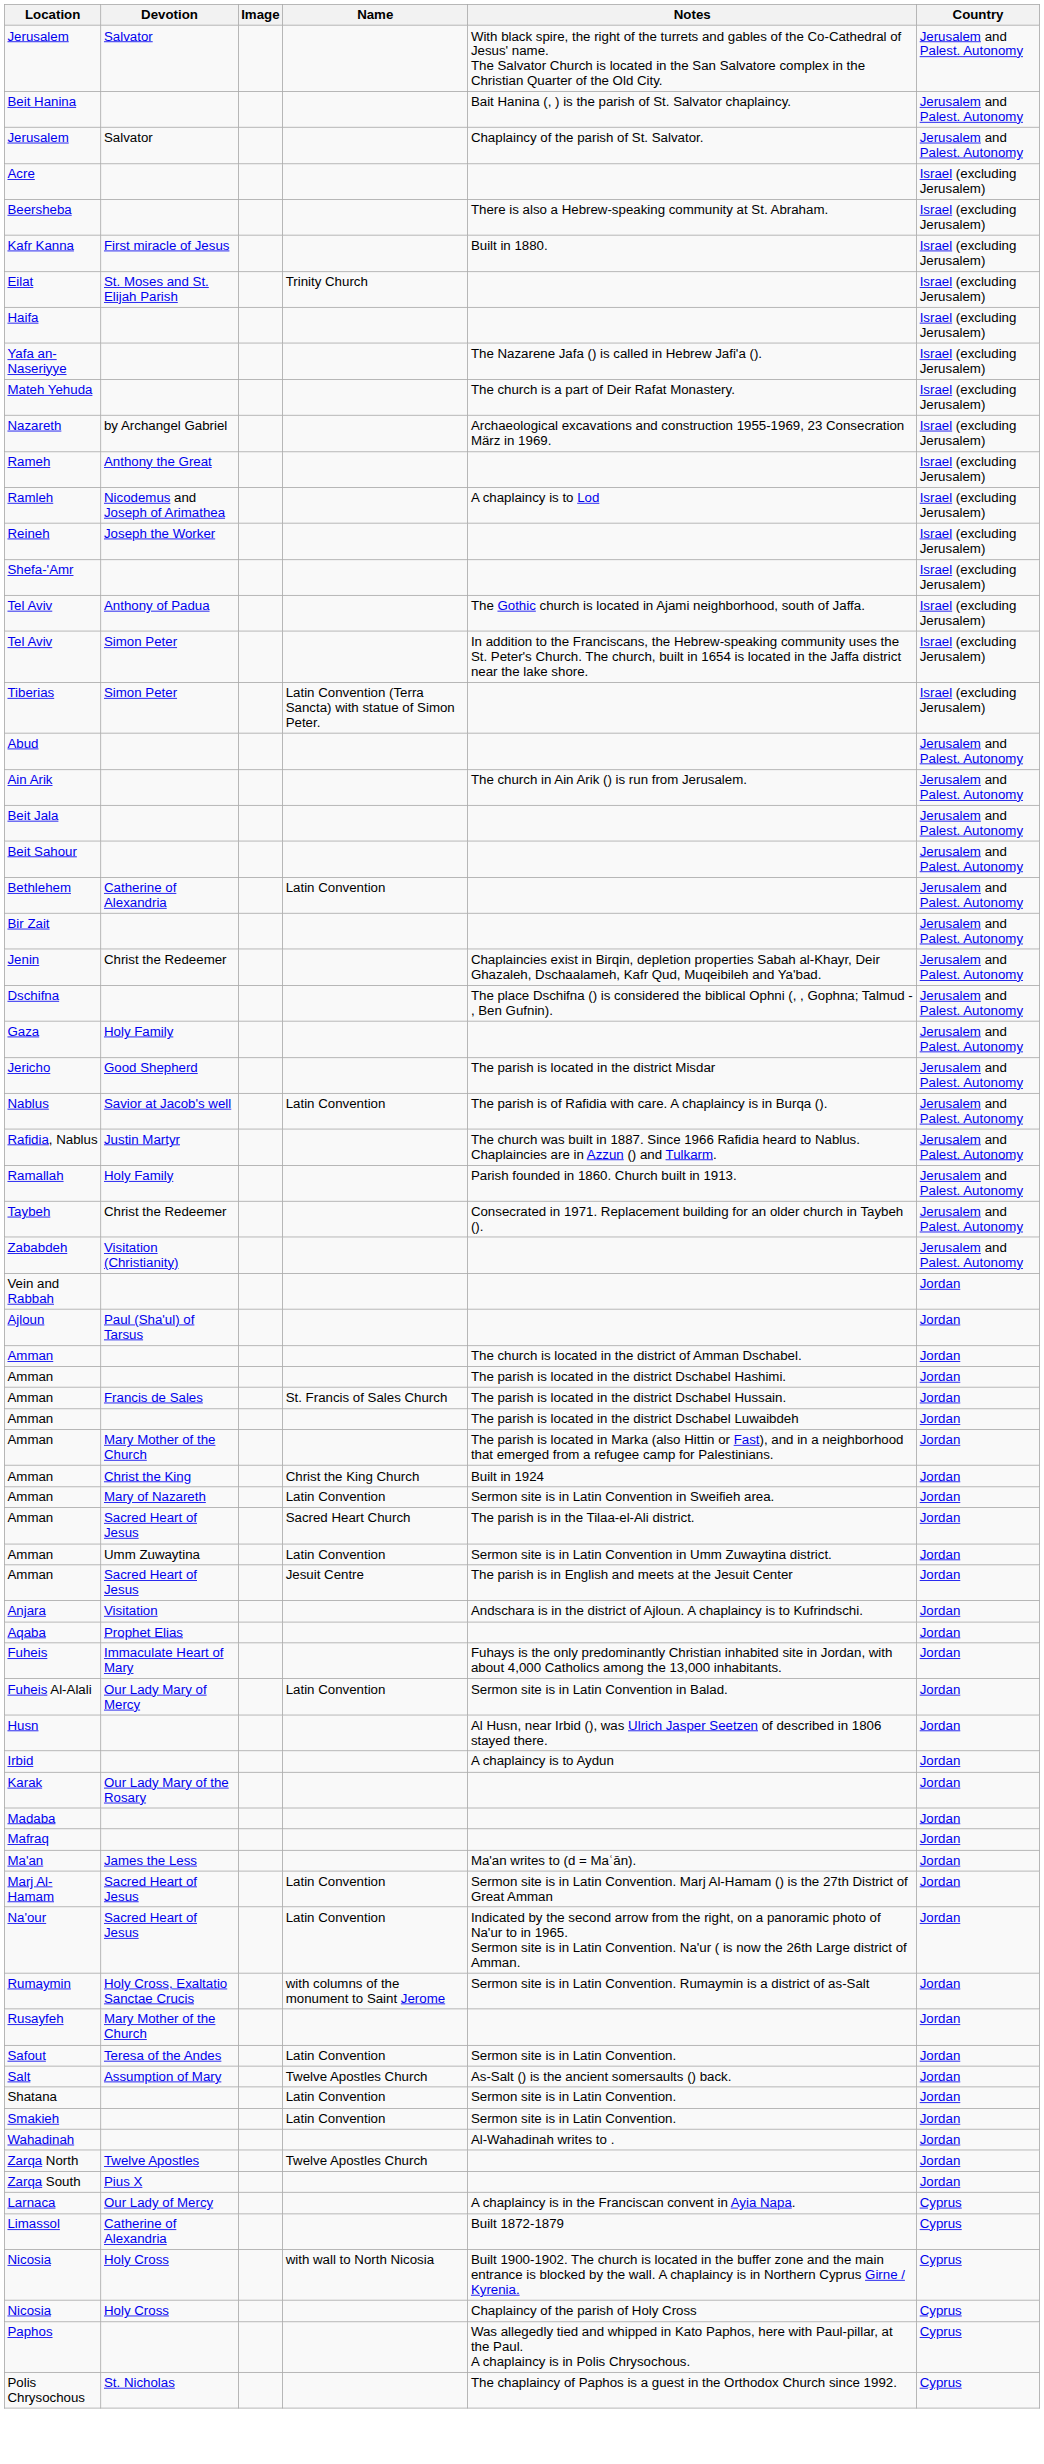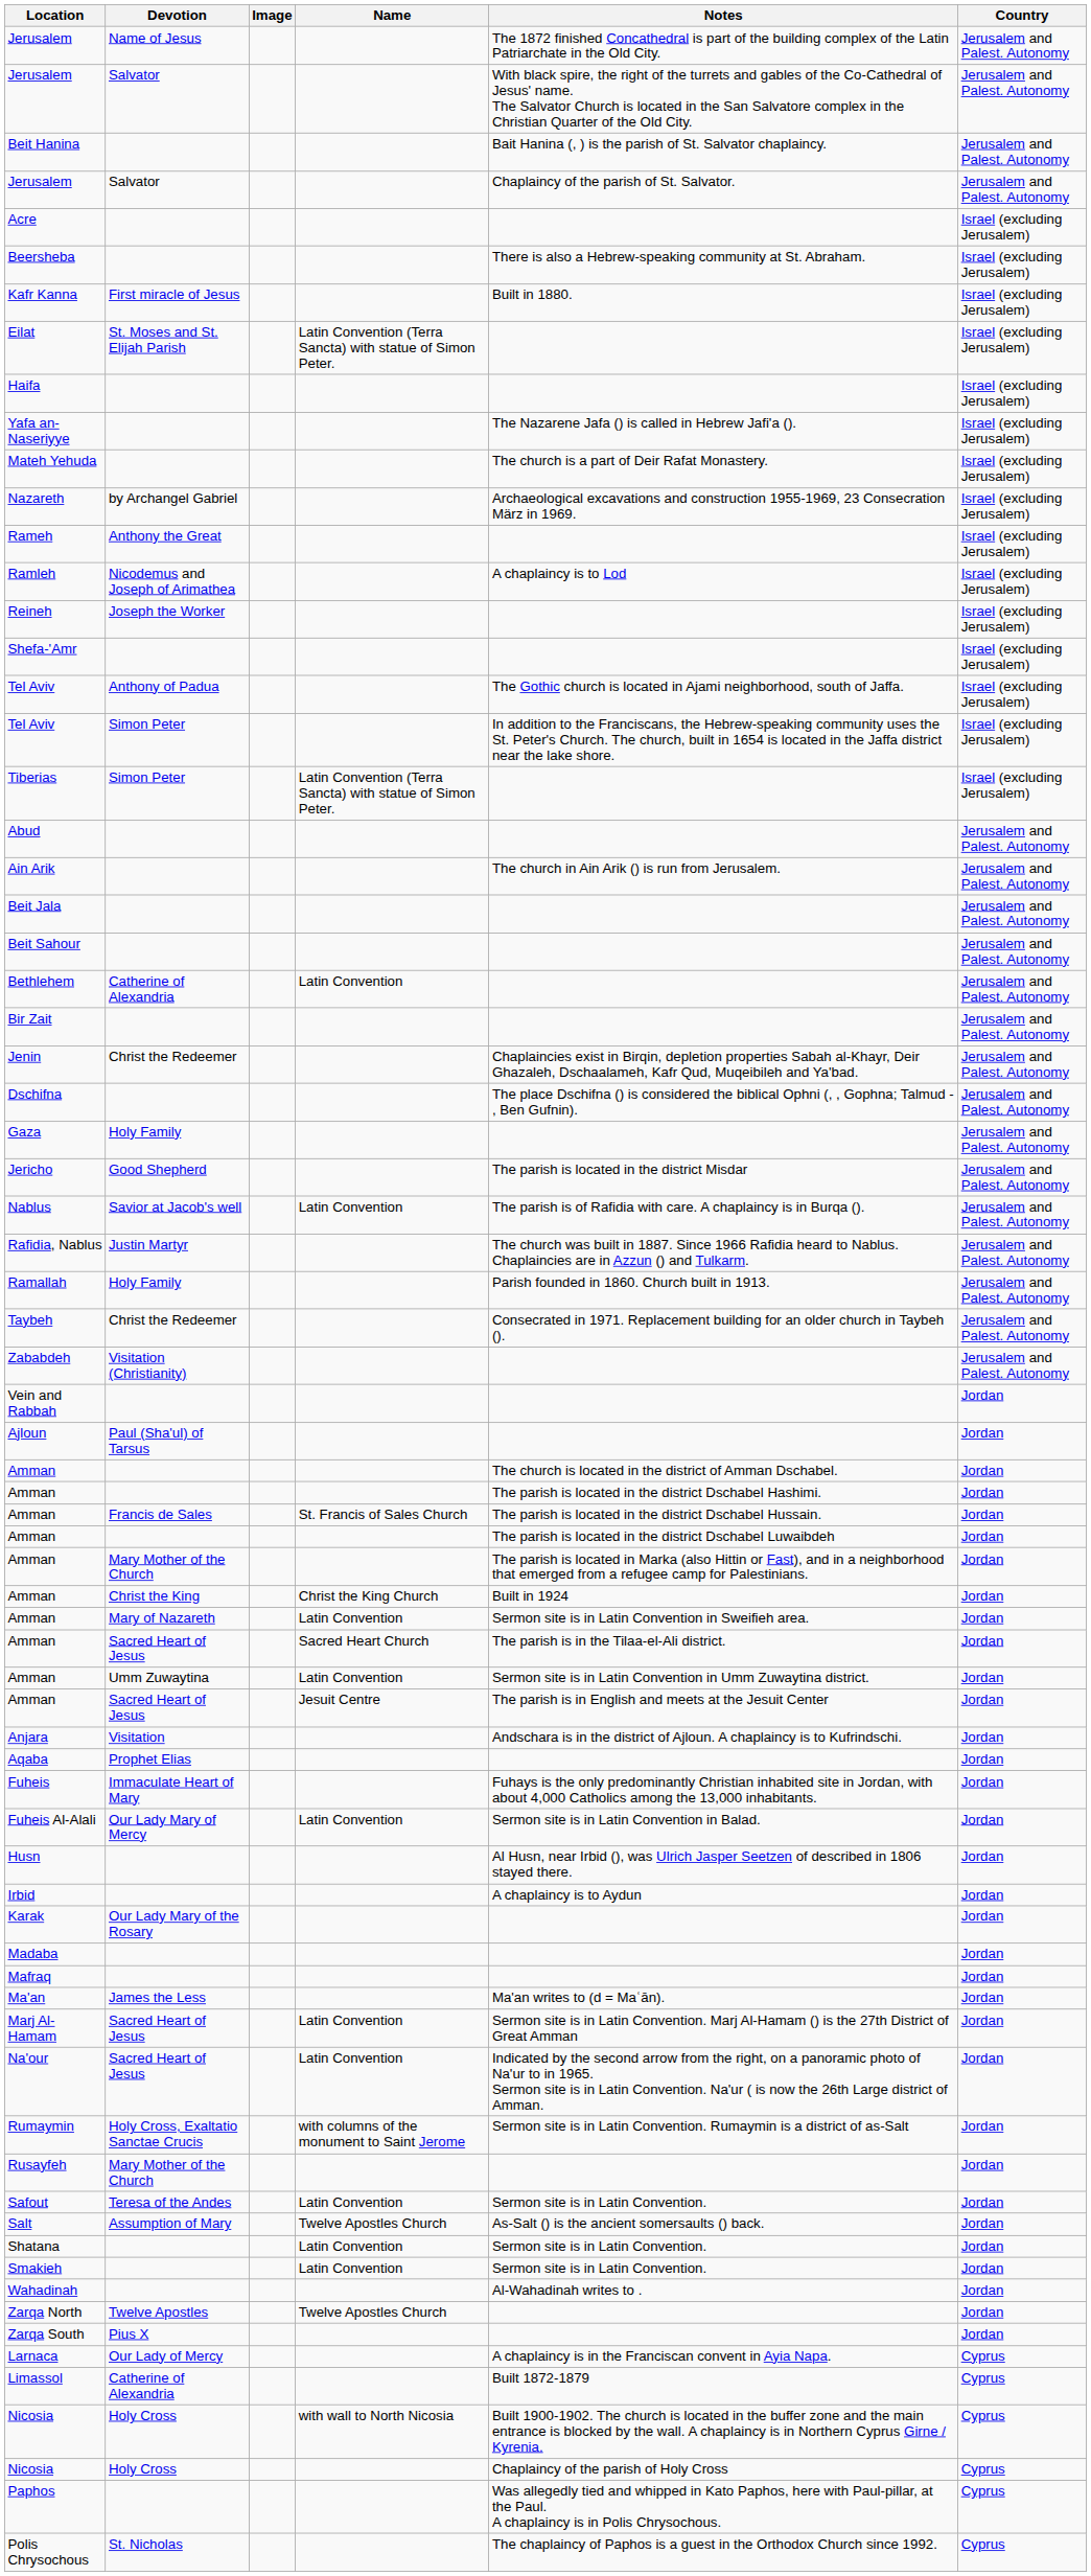+ row: Jerusalem | Name of Jesus | The 1872 finished Concathedral is part of the building complex of the Latin Patriarchate in the Old City. | Jerusalem and Palest. Autonomy
Eilat | Name: Trinity Church -> Latin Convention (Terra Sancta) with statue of Simon Peter.
